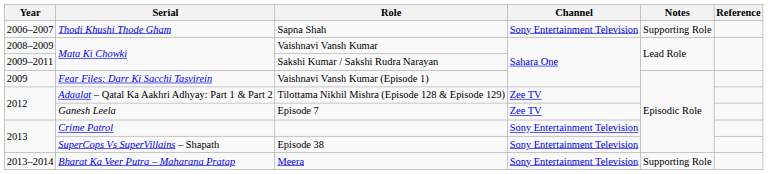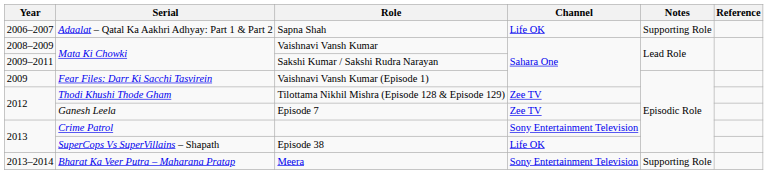Sapna Shah | Serial: Thodi Khushi Thode Gham -> Adaalat – Qatal Ka Aakhri Adhyay: Part 1 & Part 2
Sapna Shah | Channel: Sony Entertainment Television -> Life OK
Tilottama Nikhil Mishra (Episode 128 & Episode 129) | Serial: Adaalat – Qatal Ka Aakhri Adhyay: Part 1 & Part 2 -> Thodi Khushi Thode Gham
Episode 38 | Channel: Sony Entertainment Television -> Life OK
